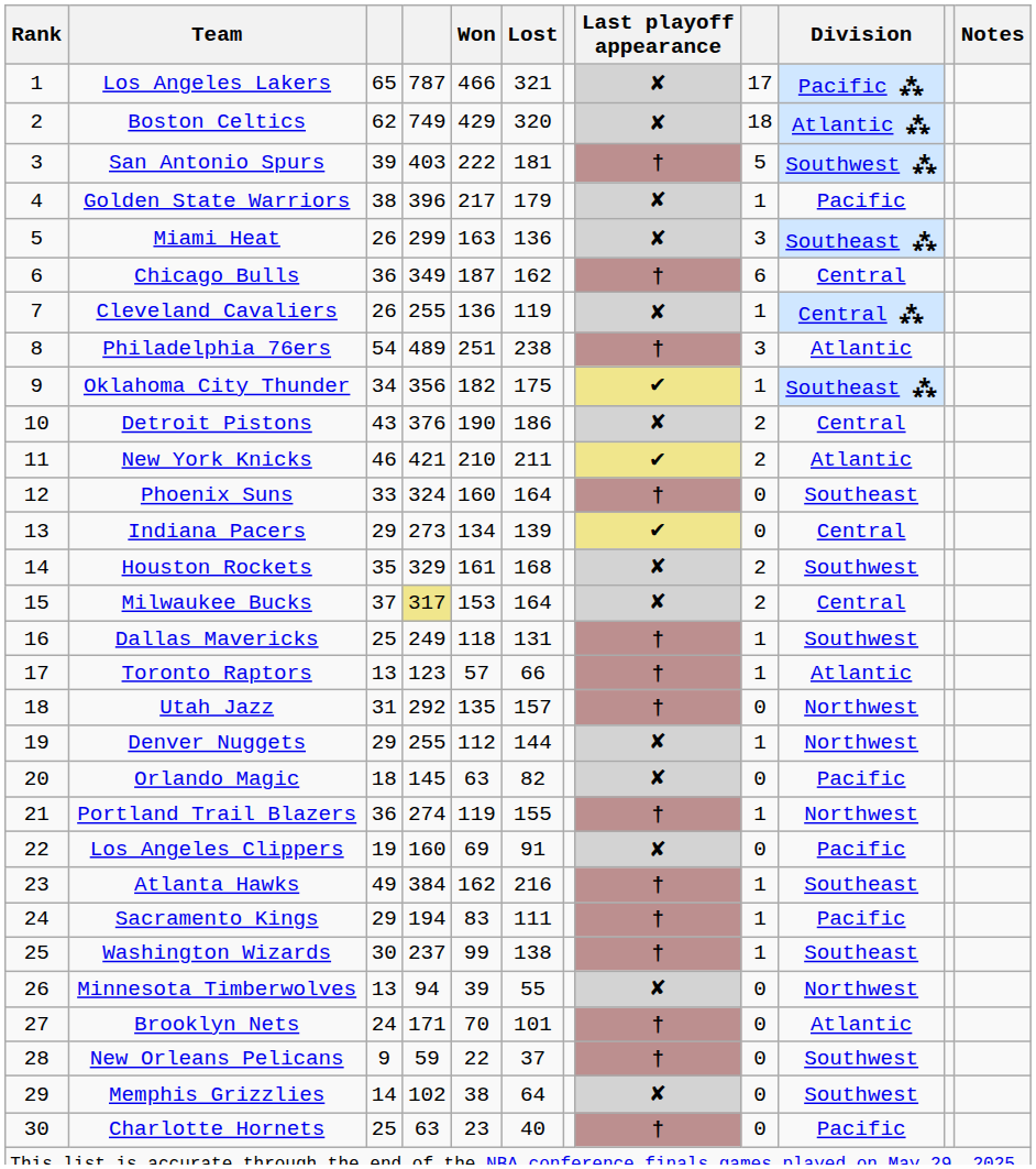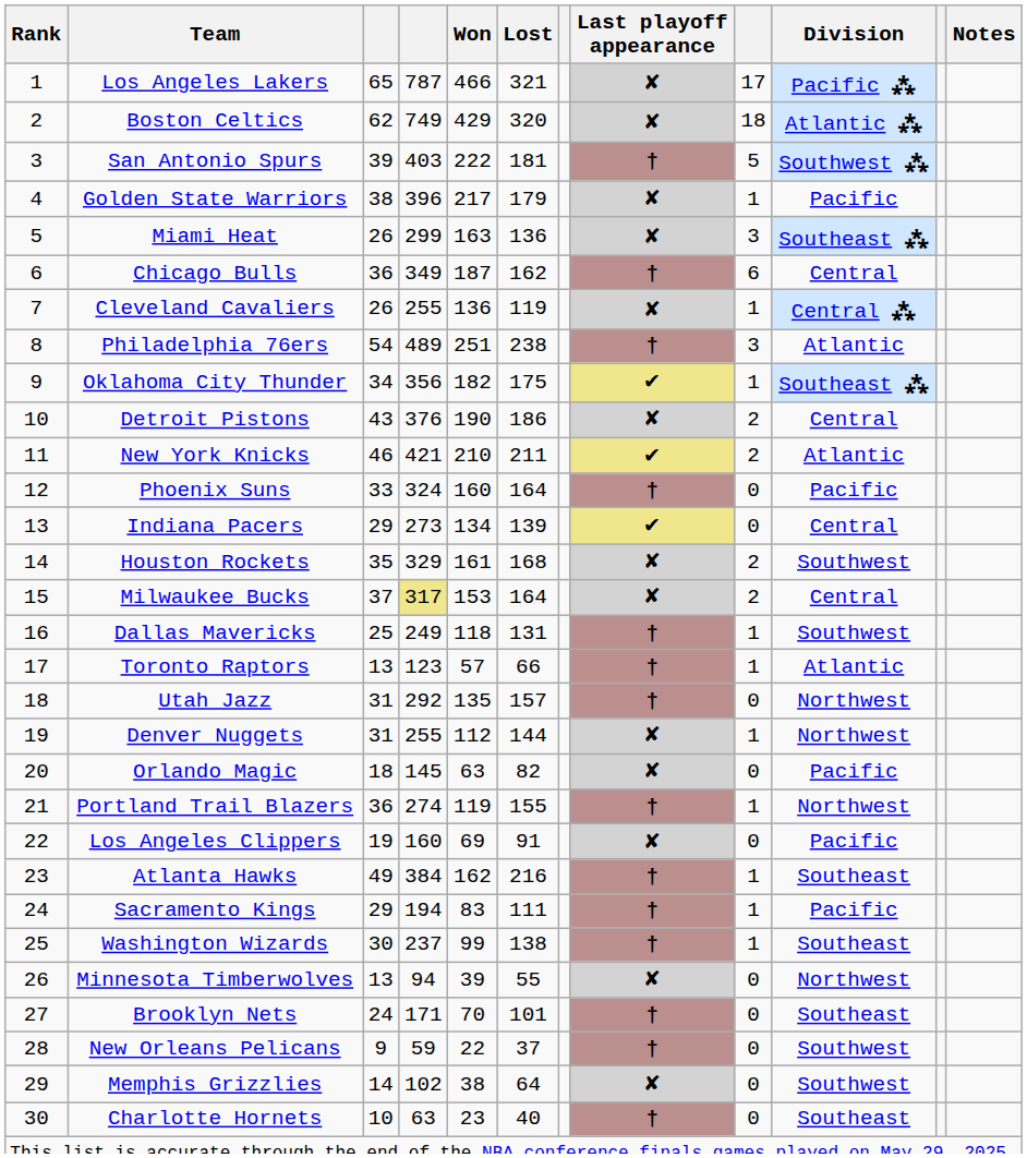Phoenix Suns | Division: Southeast -> Pacific
Denver Nuggets | column 3: 29 -> 31
Brooklyn Nets | Division: Atlantic -> Southeast
Charlotte Hornets | column 3: 25 -> 10
Charlotte Hornets | Division: Pacific -> Southeast
